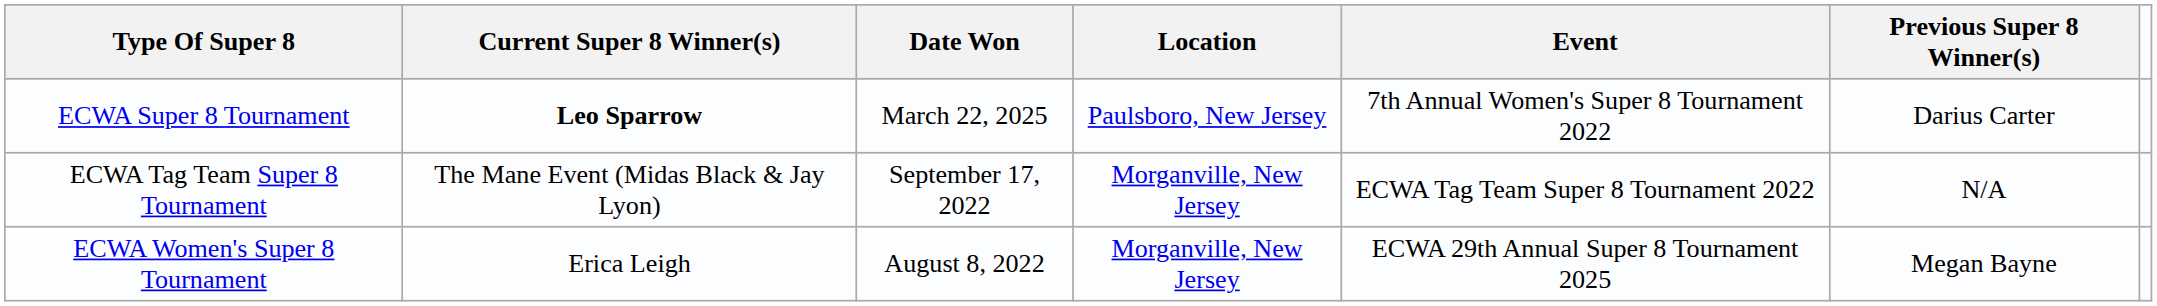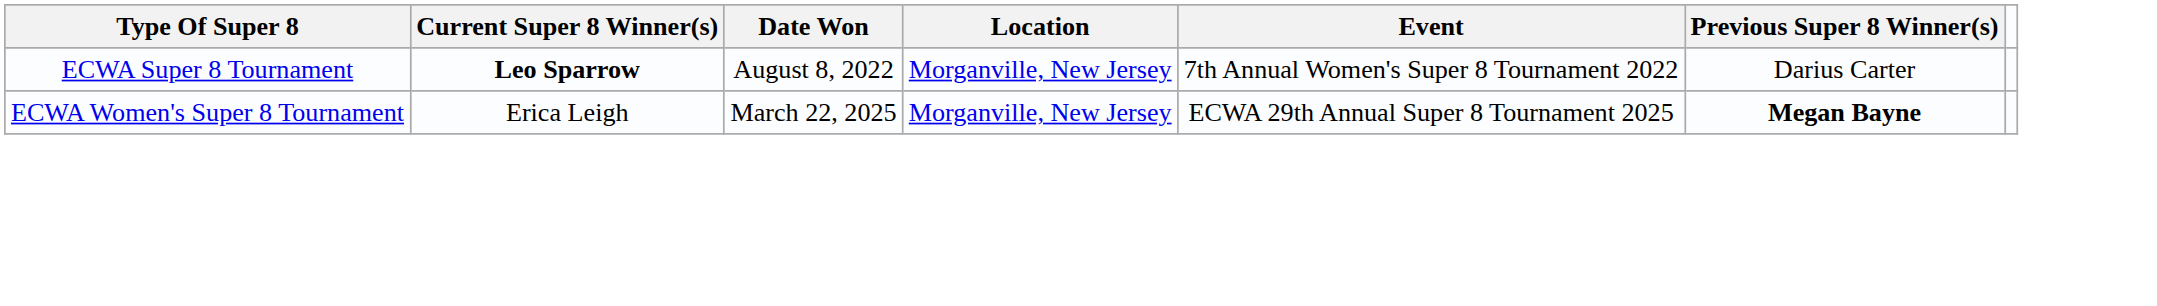ECWA Super 8 Tournament | Date Won: March 22, 2025 -> August 8, 2022
ECWA Super 8 Tournament | Location: Paulsboro, New Jersey -> Morganville, New Jersey
- row: ECWA Tag Team Super 8 Tournament | The Mane Event (Midas Black & Jay Lyon) | September 17, 2022 | Morganville, New Jersey | ECWA Tag Team Super 8 Tournament 2022 | N/A
ECWA Women's Super 8 Tournament | Date Won: August 8, 2022 -> March 22, 2025
ECWA Women's Super 8 Tournament | Previous Super 8 Winner(s): normal -> bold
